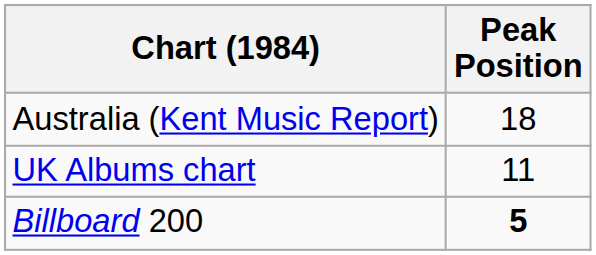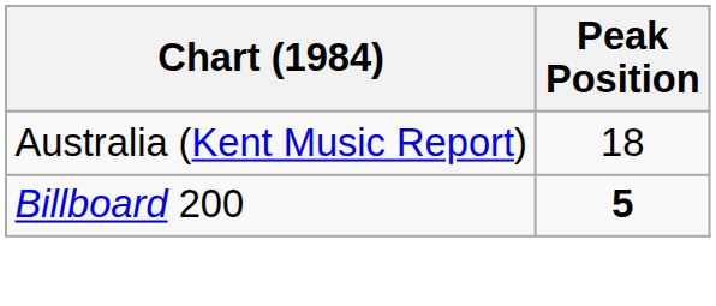- row: UK Albums chart | 11
